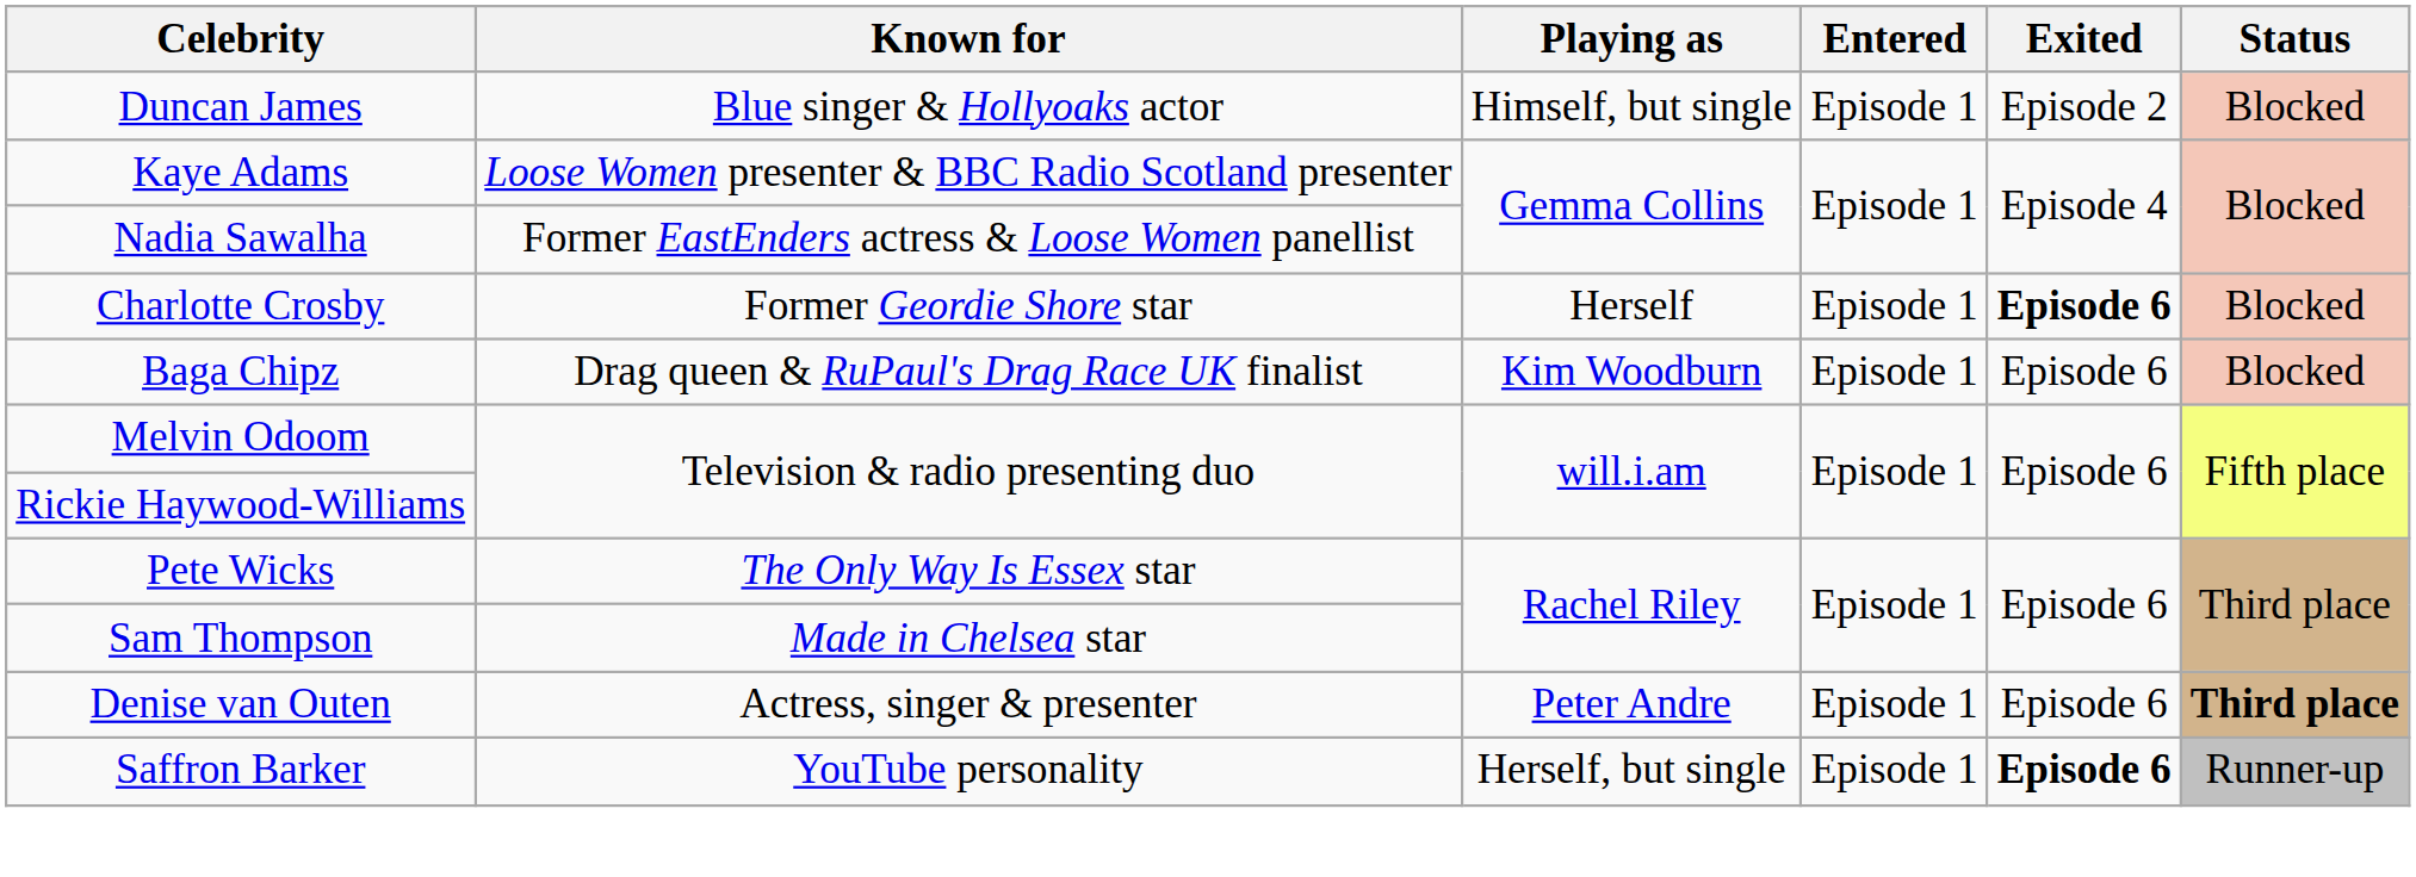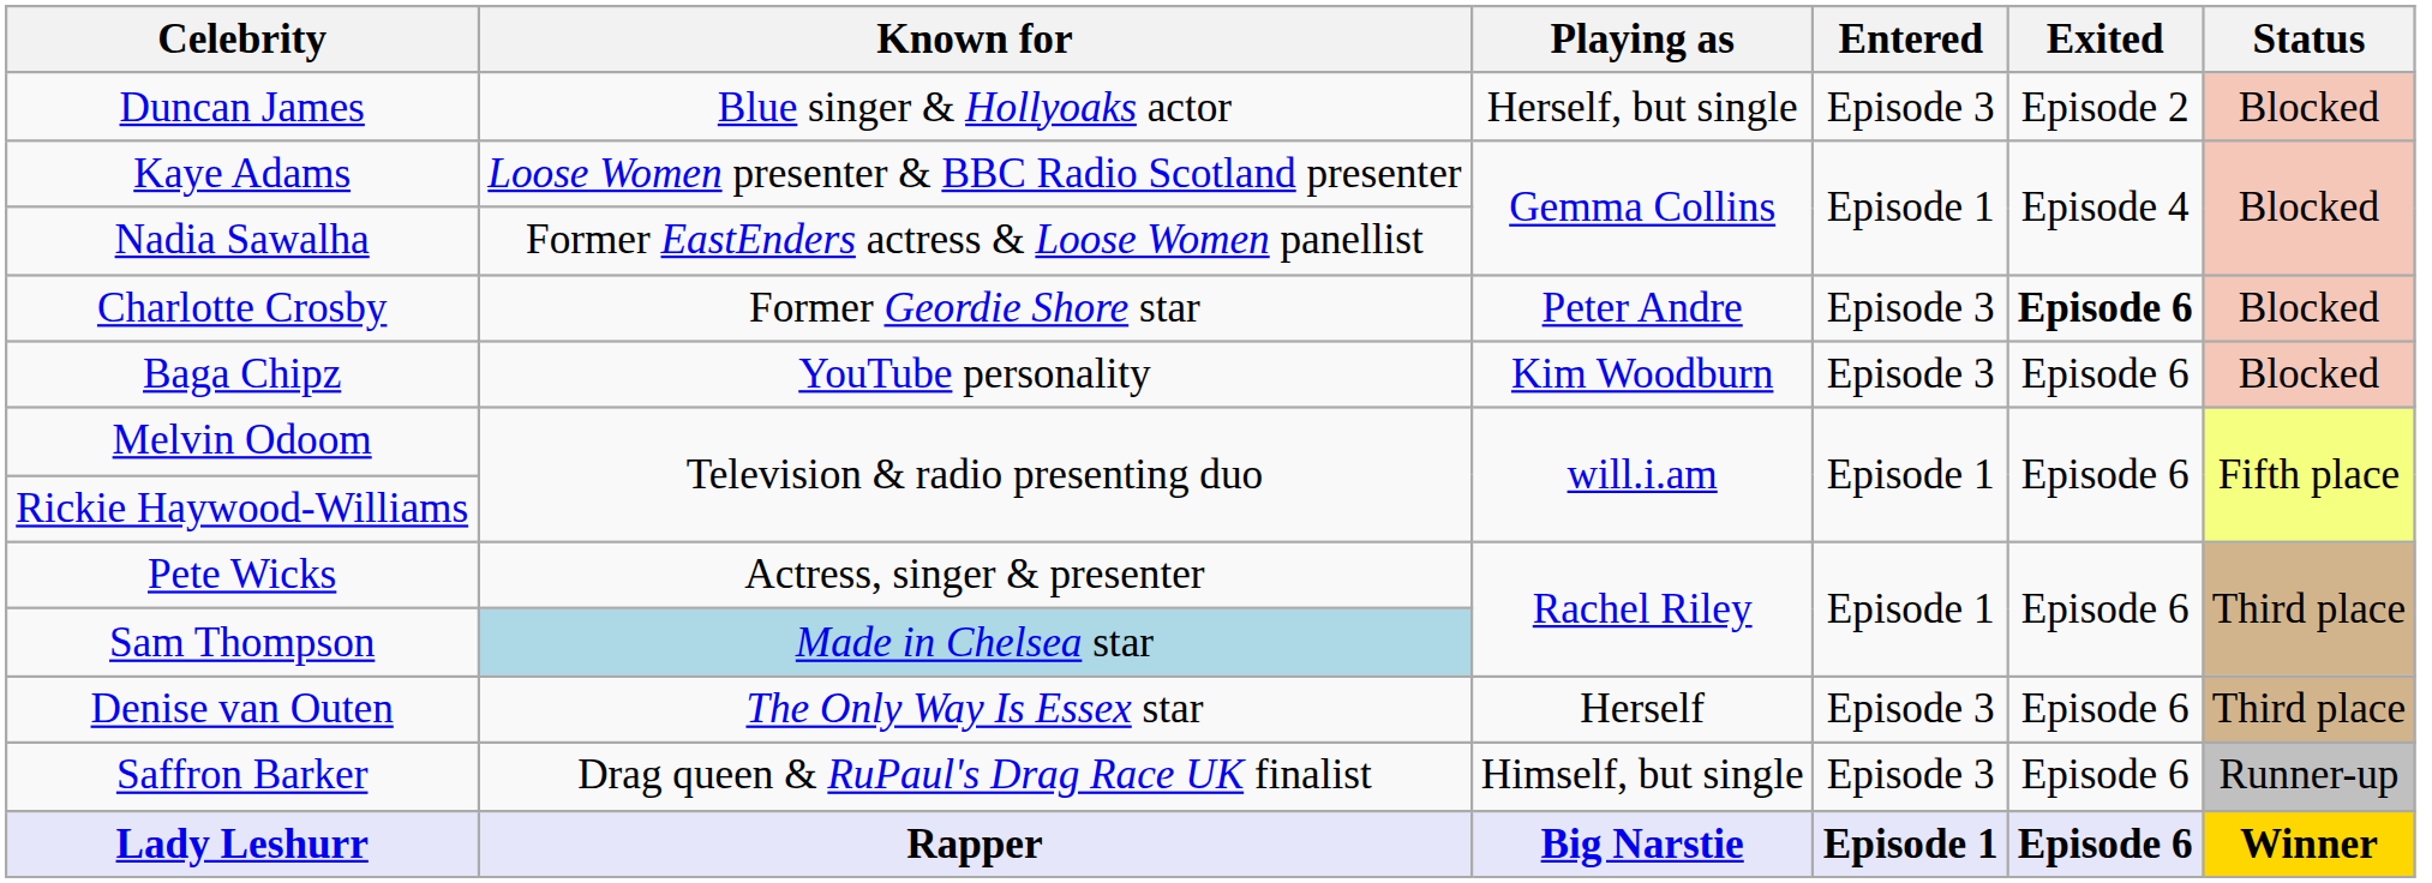Duncan James | Playing as: Himself, but single -> Herself, but single
Duncan James | Entered: Episode 1 -> Episode 3
Charlotte Crosby | Playing as: Herself -> Peter Andre
Charlotte Crosby | Entered: Episode 1 -> Episode 3
Baga Chipz | Known for: Drag queen & RuPaul's Drag Race UK finalist -> YouTube personality
Baga Chipz | Entered: Episode 1 -> Episode 3
Pete Wicks | Known for: The Only Way Is Essex star -> Actress, singer & presenter
Sam Thompson | Known for: no background -> lightblue background
Denise van Outen | Known for: Actress, singer & presenter -> The Only Way Is Essex star
Denise van Outen | Playing as: Peter Andre -> Herself
Denise van Outen | Entered: Episode 1 -> Episode 3
Denise van Outen | Status: bold -> normal
Saffron Barker | Known for: YouTube personality -> Drag queen & RuPaul's Drag Race UK finalist
Saffron Barker | Playing as: Herself, but single -> Himself, but single
Saffron Barker | Entered: Episode 1 -> Episode 3
Saffron Barker | Exited: bold -> normal
+ row: Lady Leshurr | Rapper | Big Narstie | Episode 1 | Episode 6 | Winner
